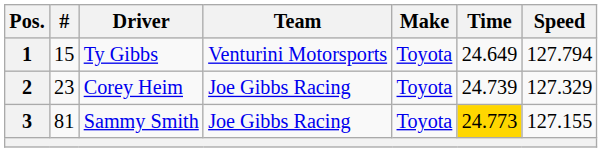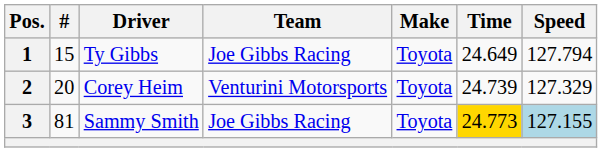1 | Team: Venturini Motorsports -> Joe Gibbs Racing
2 | #: 23 -> 20
2 | Team: Joe Gibbs Racing -> Venturini Motorsports
3 | Speed: no background -> lightblue background
